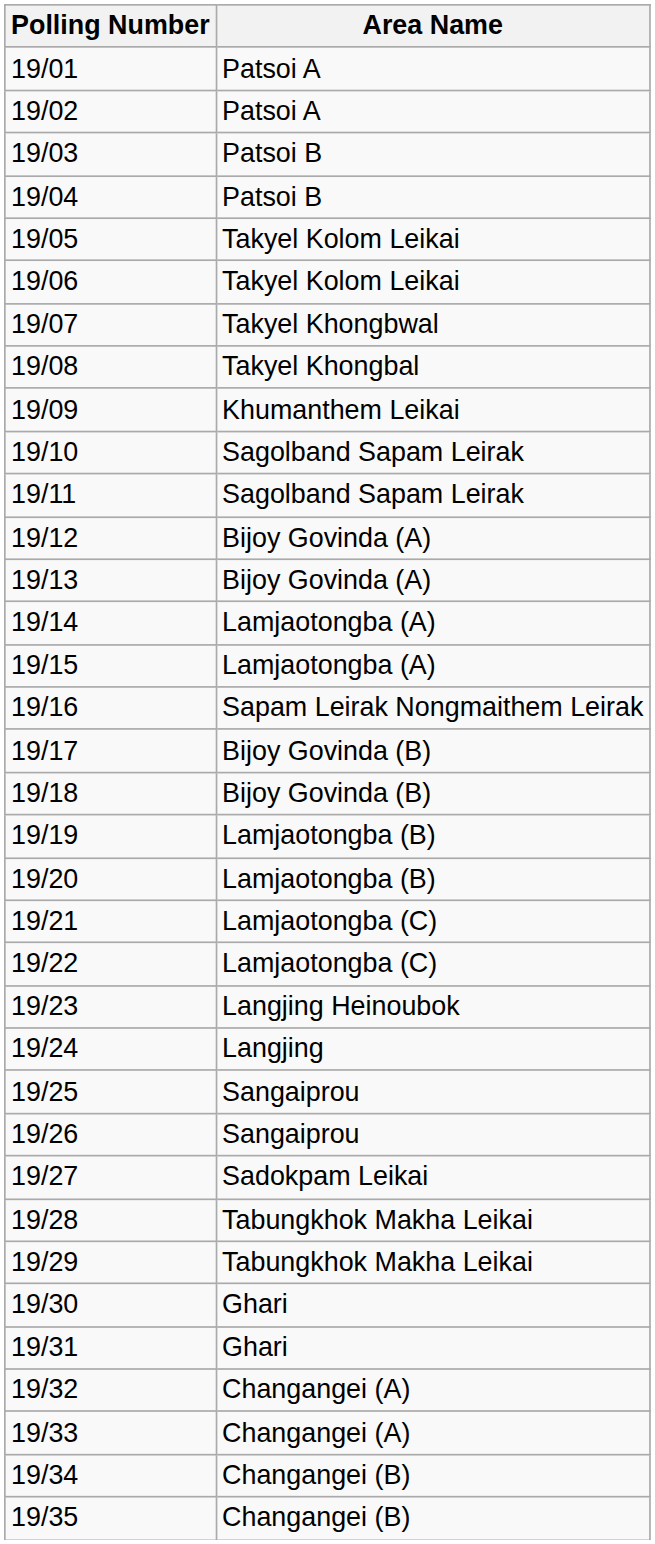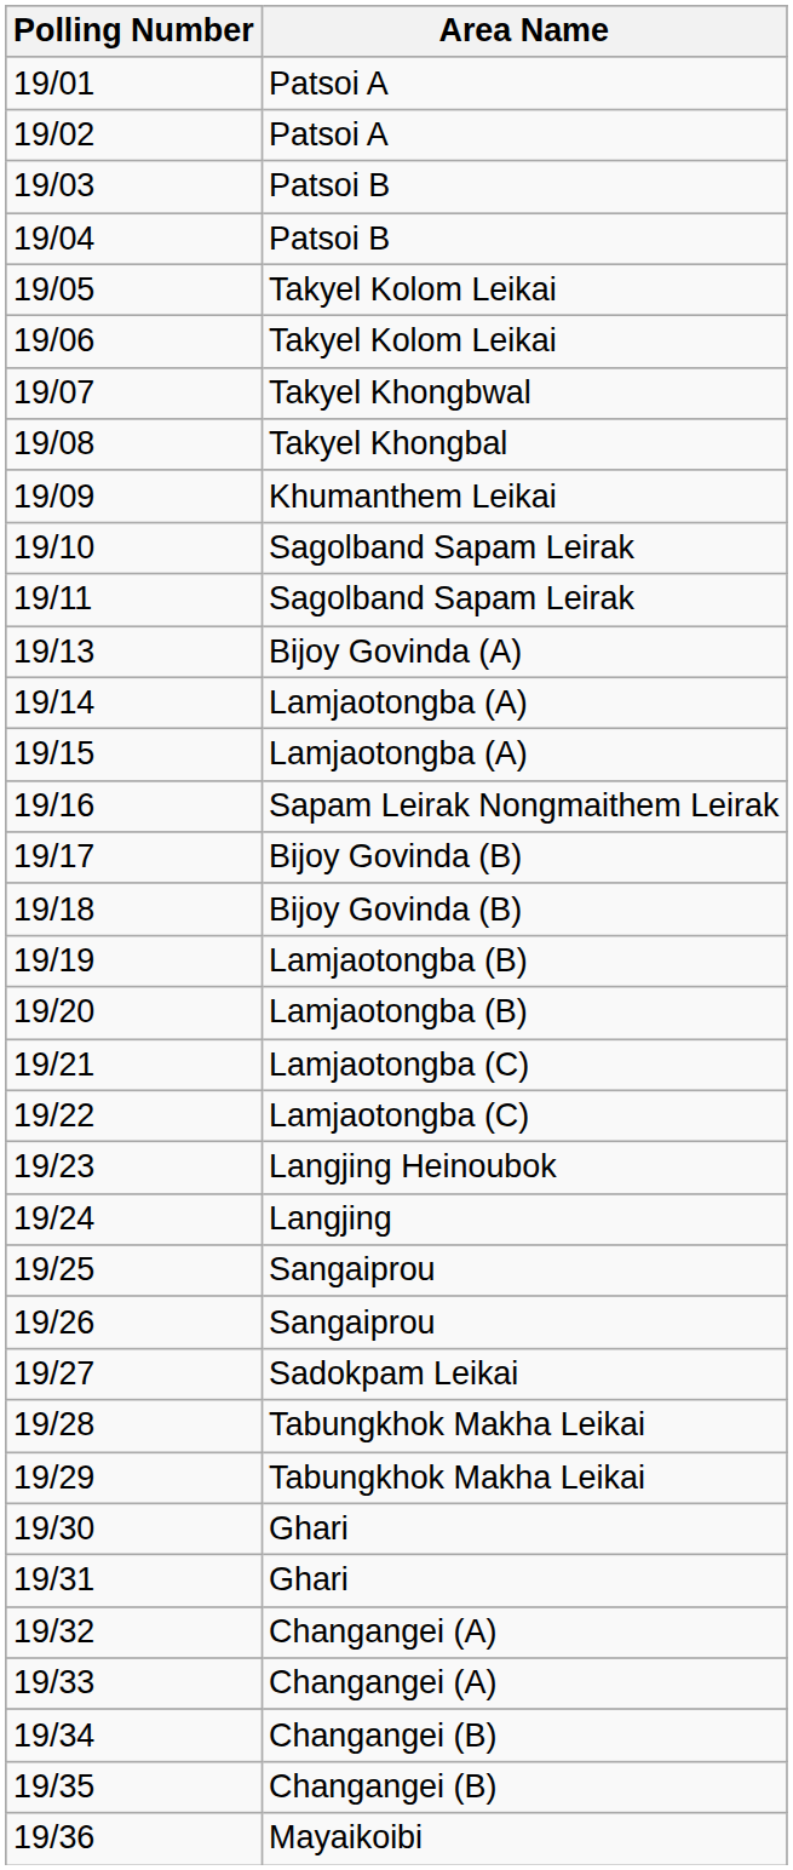- row: 19/12 | Bijoy Govinda (A)
+ row: 19/36 | Mayaikoibi
